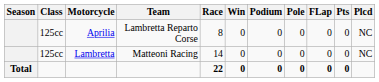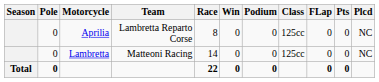columns swapped: Class <-> Pole
